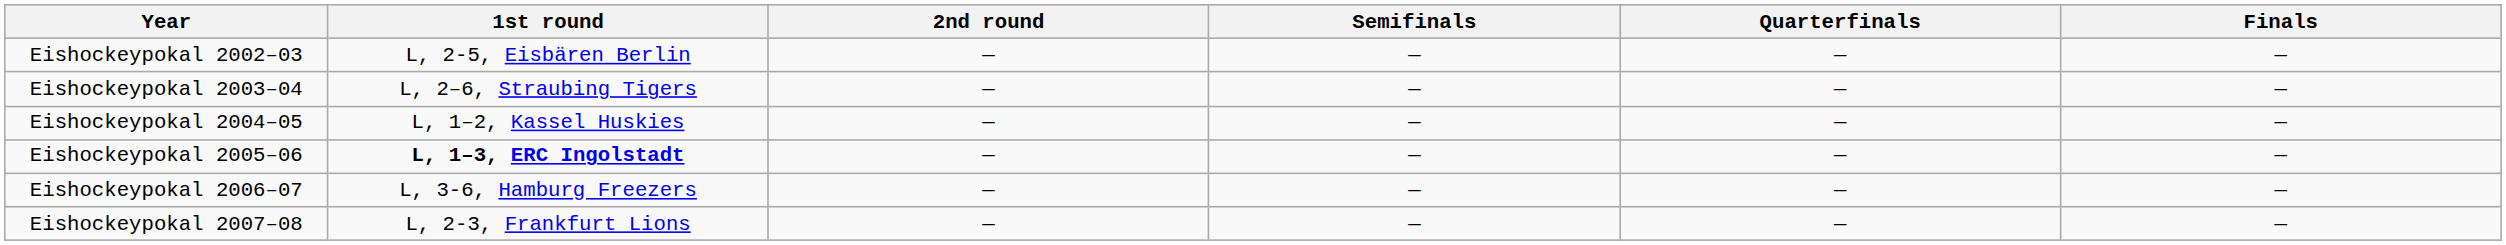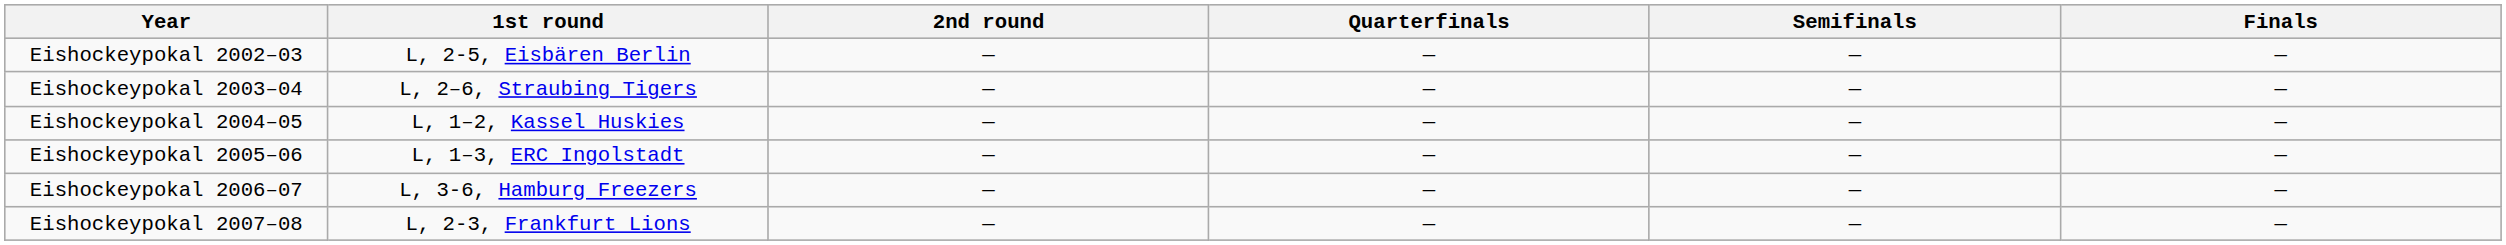columns swapped: Quarterfinals <-> Semifinals
Eishockeypokal 2005–06 | 1st round: bold -> normal
